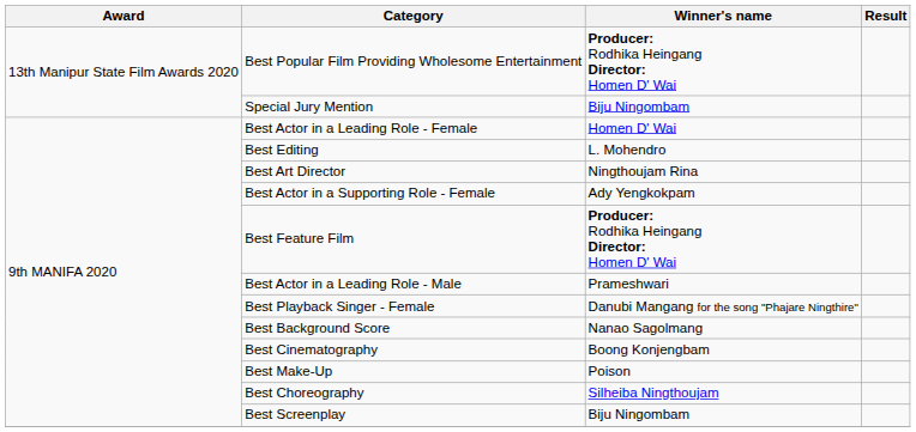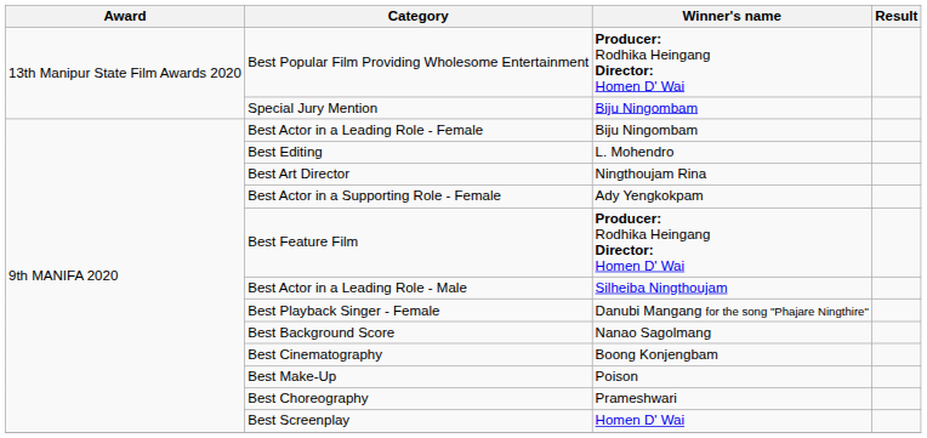Best Actor in a Leading Role - Female | Winner's name: Homen D' Wai -> Biju Ningombam
Best Actor in a Leading Role - Male | Winner's name: Prameshwari -> Silheiba Ningthoujam
Best Choreography | Winner's name: Silheiba Ningthoujam -> Prameshwari
Best Screenplay | Winner's name: Biju Ningombam -> Homen D' Wai
